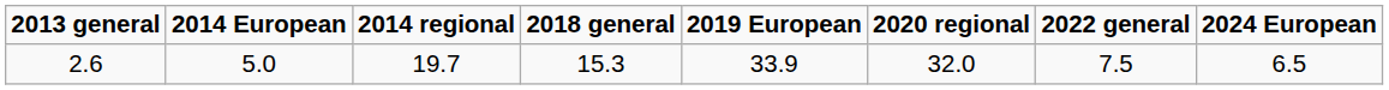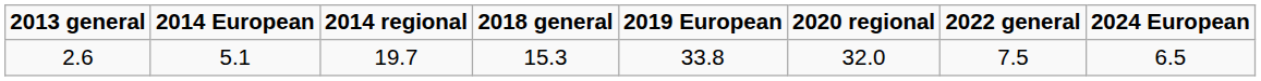2.6 | 2014 European: 5.0 -> 5.1
2.6 | 2019 European: 33.9 -> 33.8
